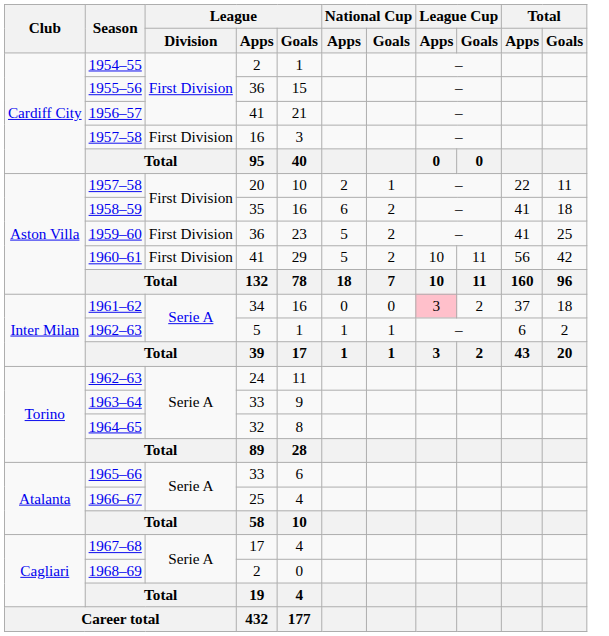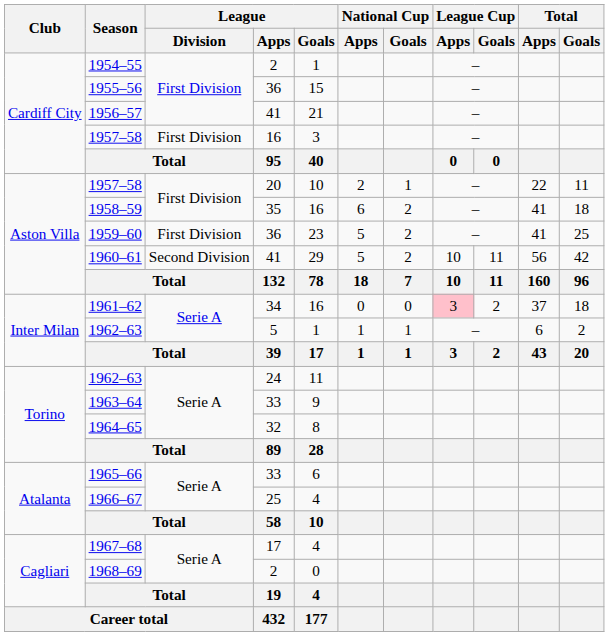1960–61 | League / Division: First Division -> Second Division
